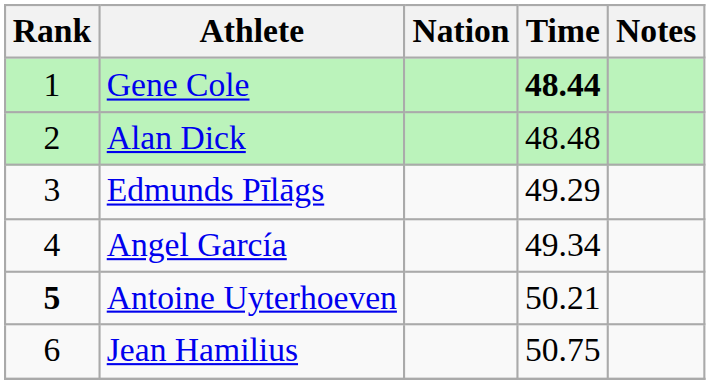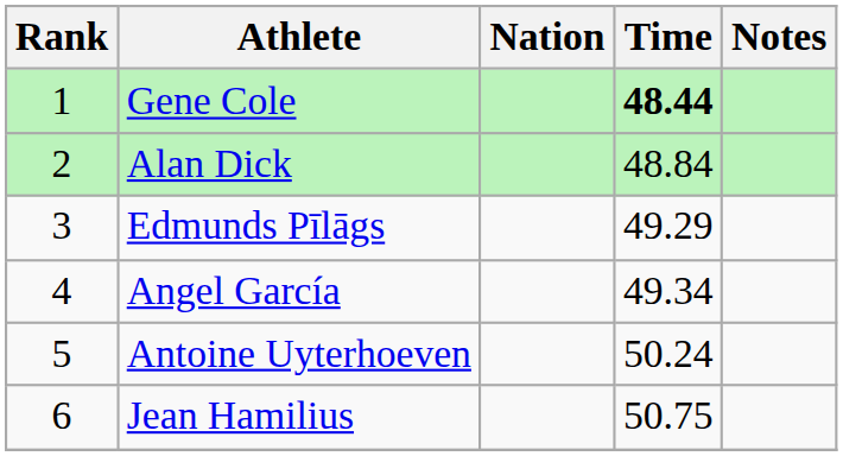Alan Dick | Time: 48.48 -> 48.84
Antoine Uyterhoeven | Rank: bold -> normal
Antoine Uyterhoeven | Time: 50.21 -> 50.24
